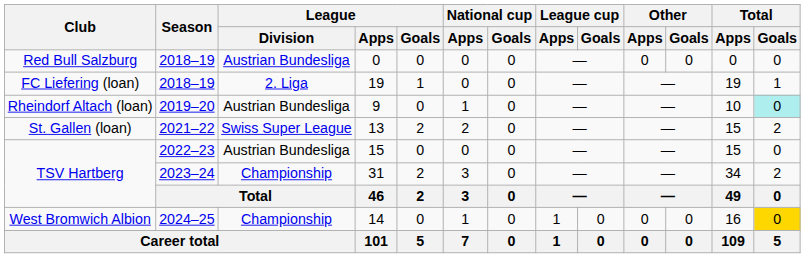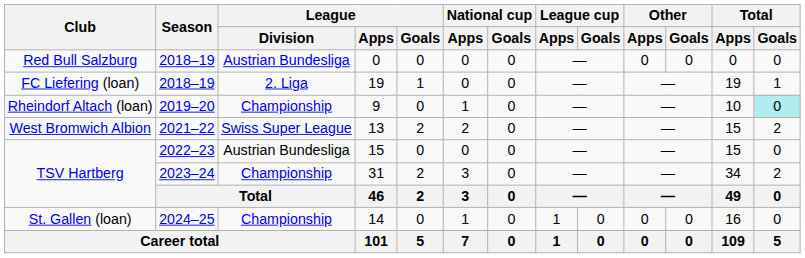9 | League / Division: Austrian Bundesliga -> Championship
13 | Club: St. Gallen (loan) -> West Bromwich Albion
14 | Club: West Bromwich Albion -> St. Gallen (loan)
14 | Total / Goals: gold background -> no background
